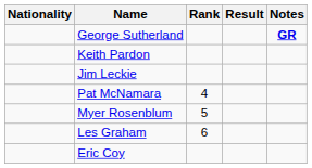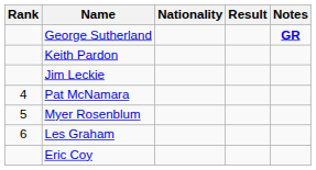columns swapped: Rank <-> Nationality
